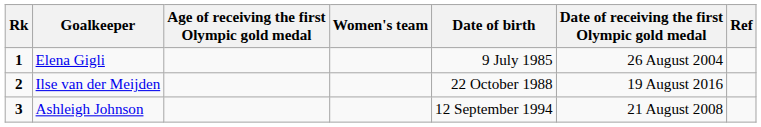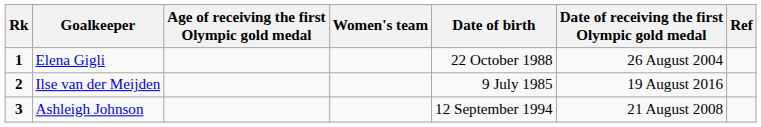Elena Gigli | Date of birth: 9 July 1985 -> 22 October 1988
Ilse van der Meijden | Date of birth: 22 October 1988 -> 9 July 1985
